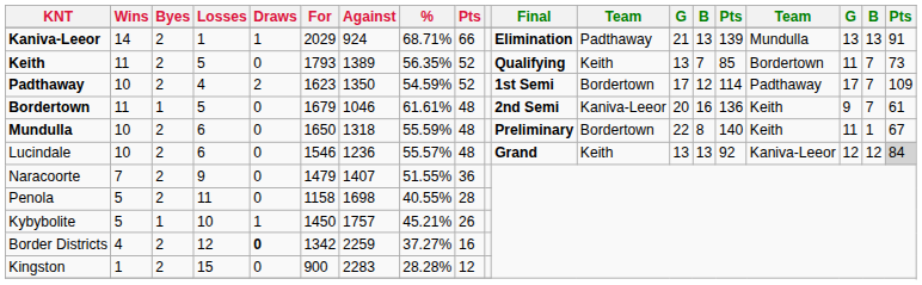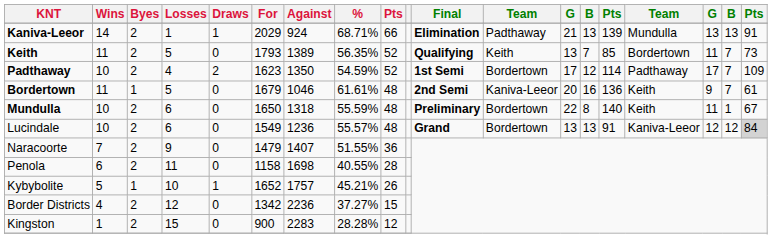Lucindale | For: 1546 -> 1549
Lucindale | column 12: Keith -> Bordertown
Lucindale | column 15: 92 -> 91
Penola | Wins: 5 -> 6
Kybybolite | For: 1450 -> 1652
Border Districts | Draws: bold -> normal
Border Districts | Against: 2259 -> 2236
Border Districts | column 9: 16 -> 15
